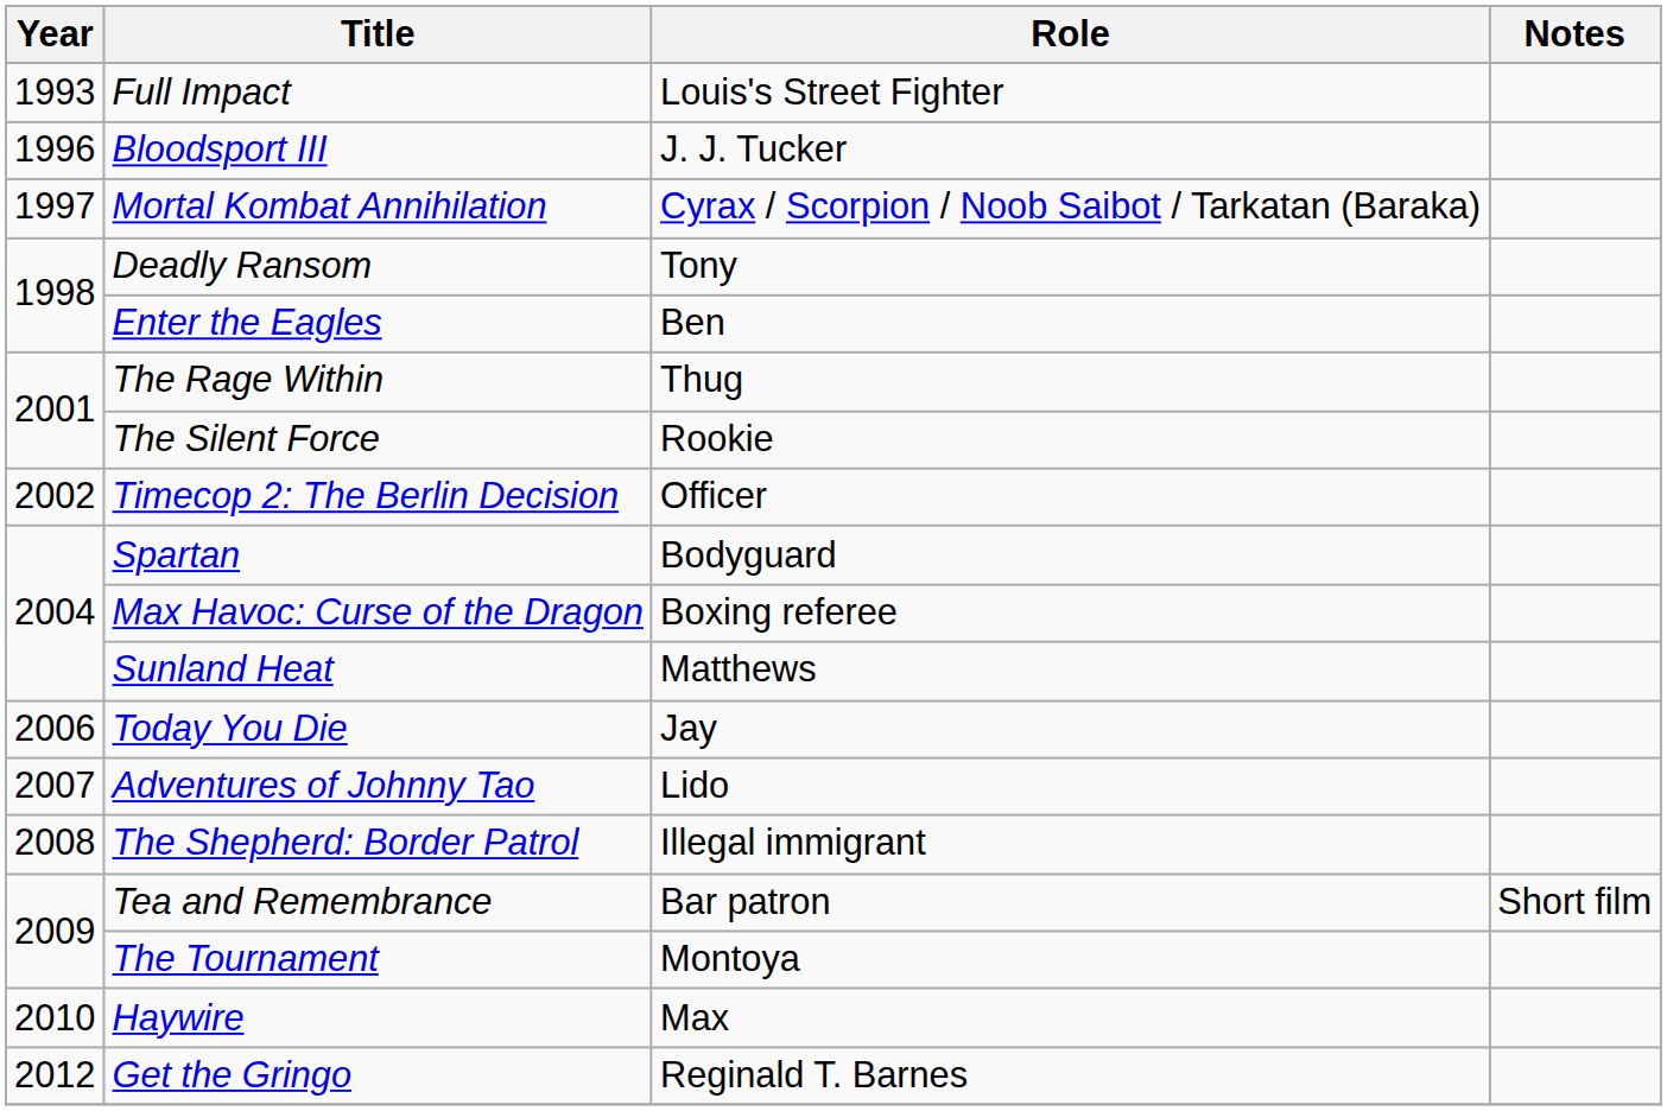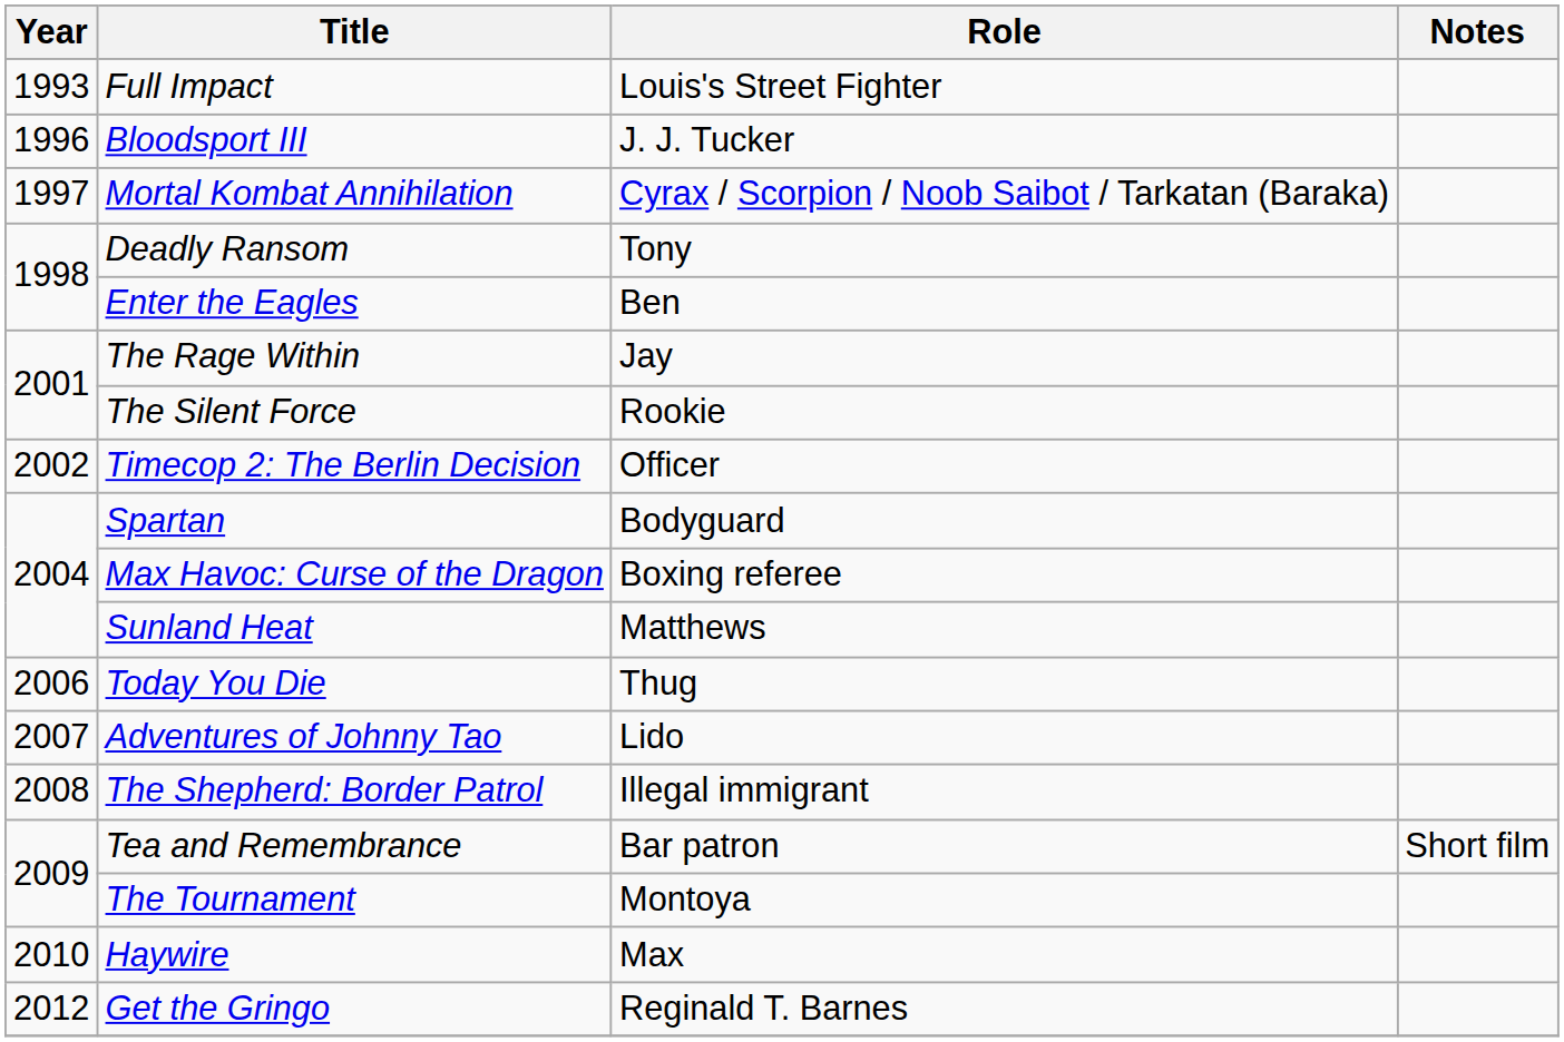The Rage Within | Role: Thug -> Jay
Today You Die | Role: Jay -> Thug
